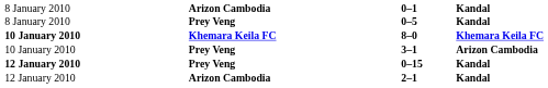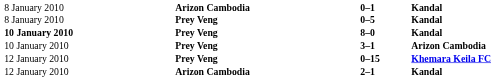8–0 | column 2: Khemara Keila FC -> Prey Veng
8–0 | column 4: Khemara Keila FC -> Kandal
0–15 | column 1: bold -> normal
0–15 | column 4: Kandal -> Khemara Keila FC
